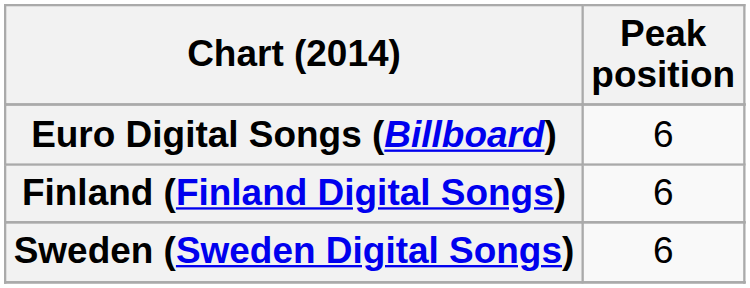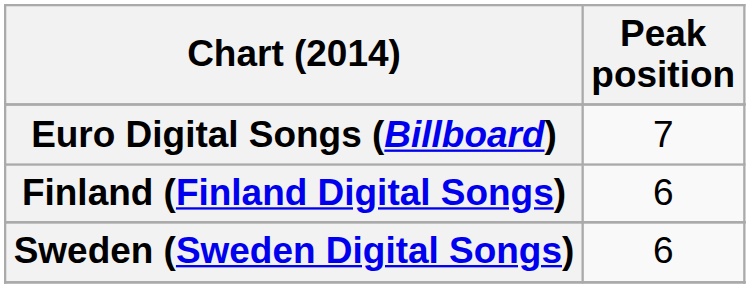Euro Digital Songs (Billboard) | Peak position: 6 -> 7
